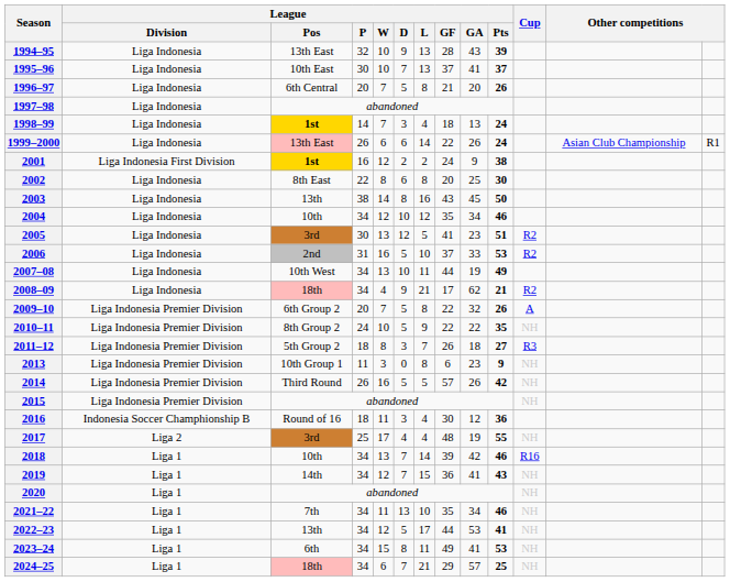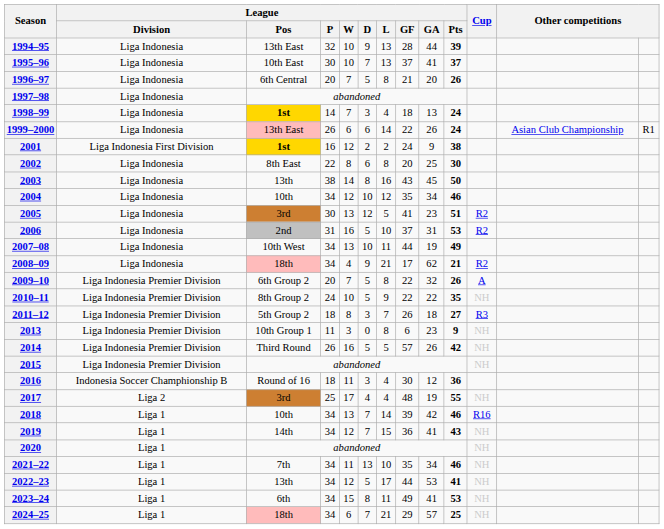1994–95 | League / GA: 43 -> 44
2006 | League / GA: 33 -> 31
